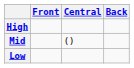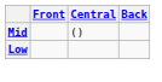- row: High
